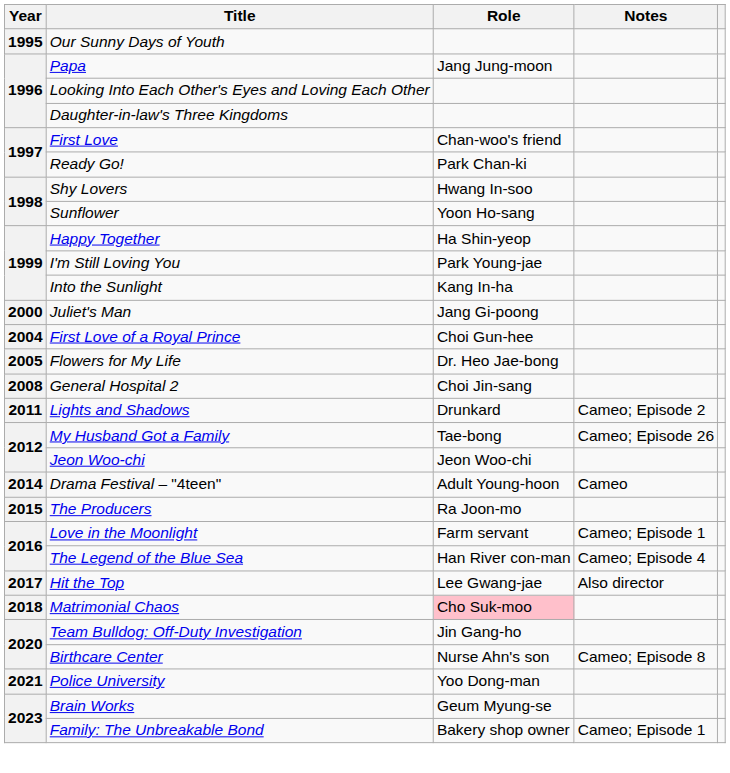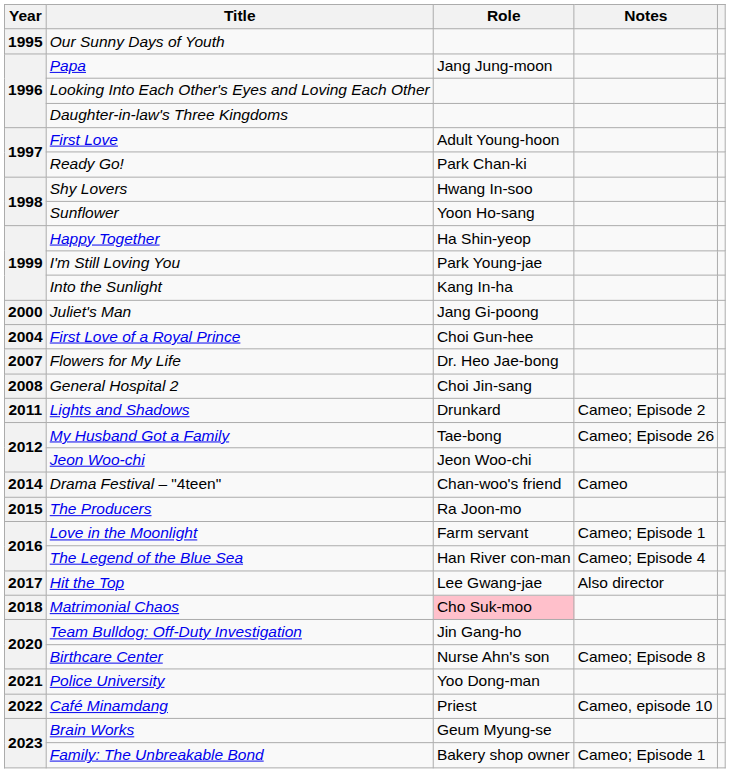First Love | Role: Chan-woo's friend -> Adult Young-hoon
Flowers for My Life | Year: 2005 -> 2007
Drama Festival – "4teen" | Role: Adult Young-hoon -> Chan-woo's friend
+ row: 2022 | Café Minamdang | Priest | Cameo, episode 10
